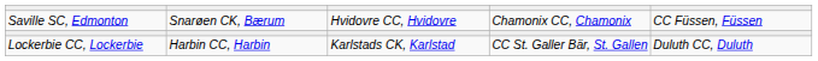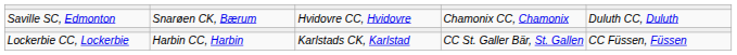Saville SC, Edmonton | column 5: CC Füssen, Füssen -> Duluth CC, Duluth
Lockerbie CC, Lockerbie | column 5: Duluth CC, Duluth -> CC Füssen, Füssen
